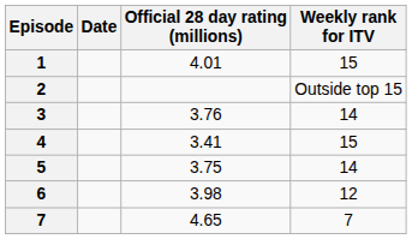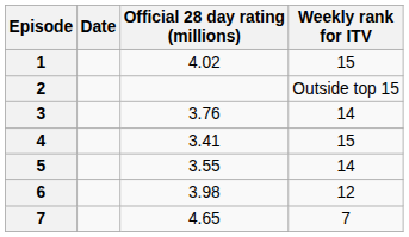1 | Official 28 day rating (millions): 4.01 -> 4.02
5 | Official 28 day rating (millions): 3.75 -> 3.55
